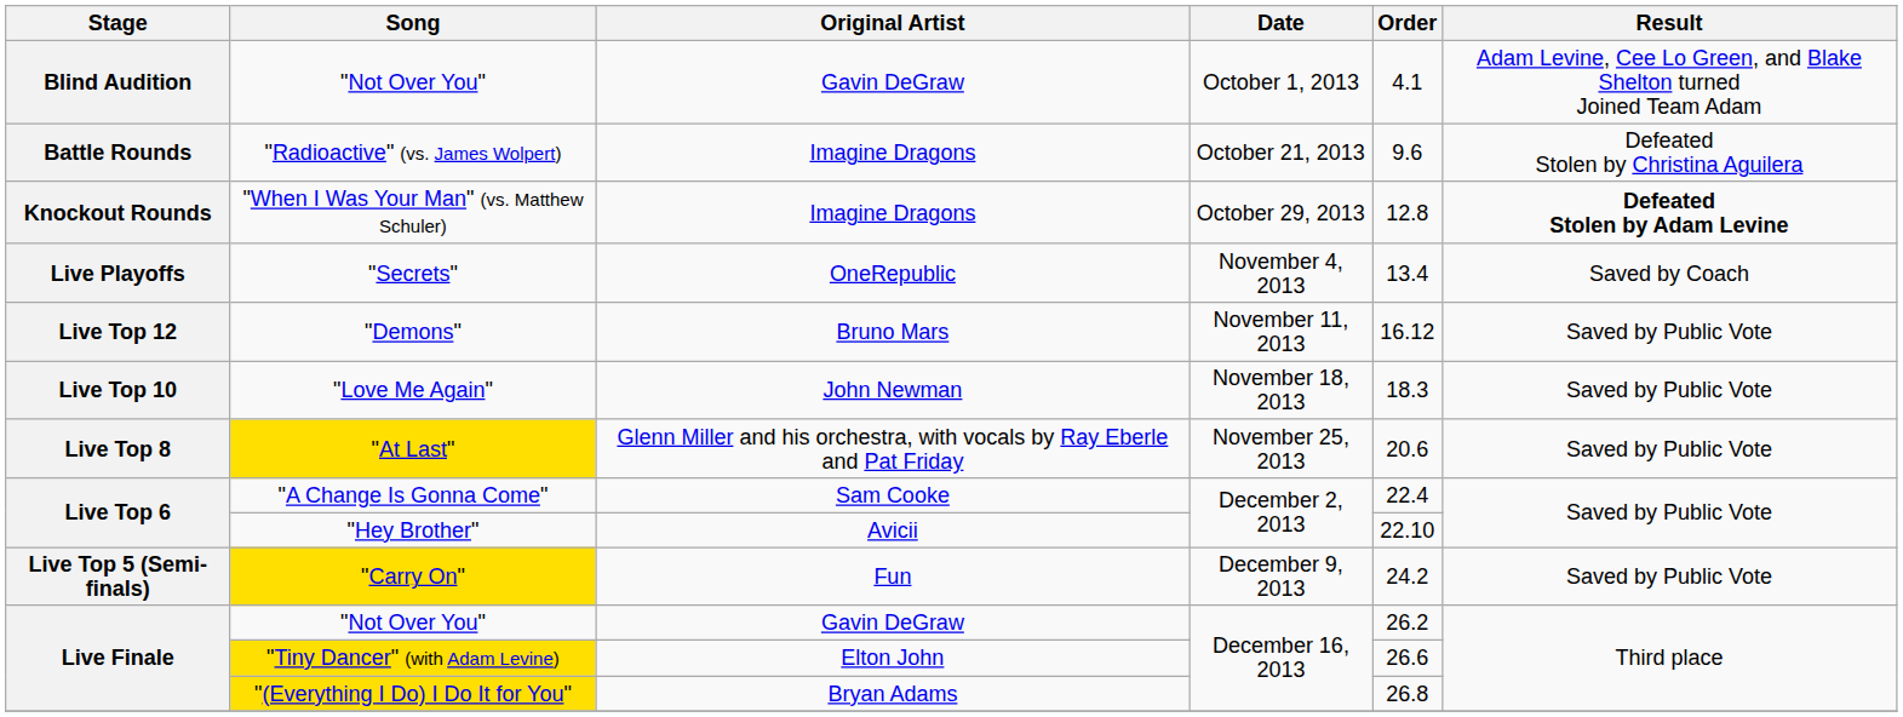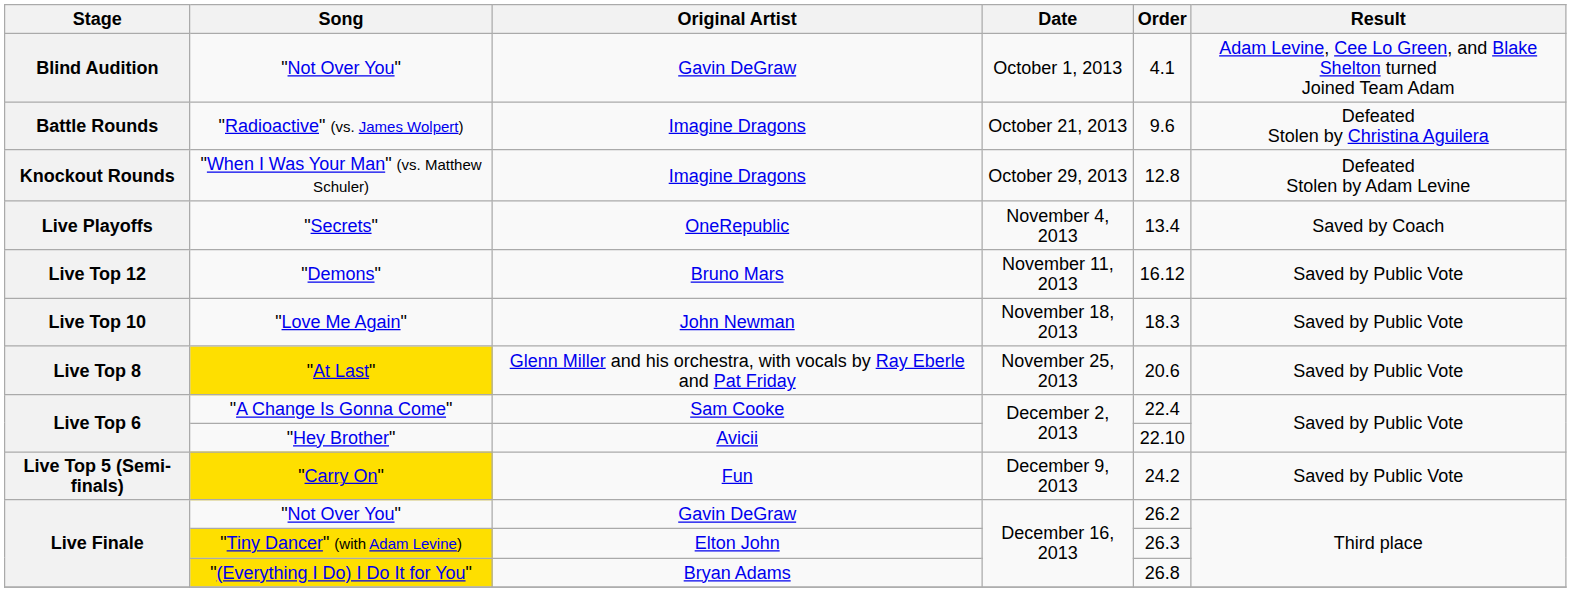"When I Was Your Man" (vs. Matthew Schuler) | Result: bold -> normal
"Tiny Dancer" (with Adam Levine) | Order: 26.6 -> 26.3
